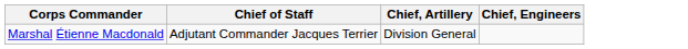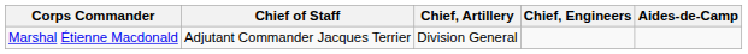+ column: Aides-de-Camp
